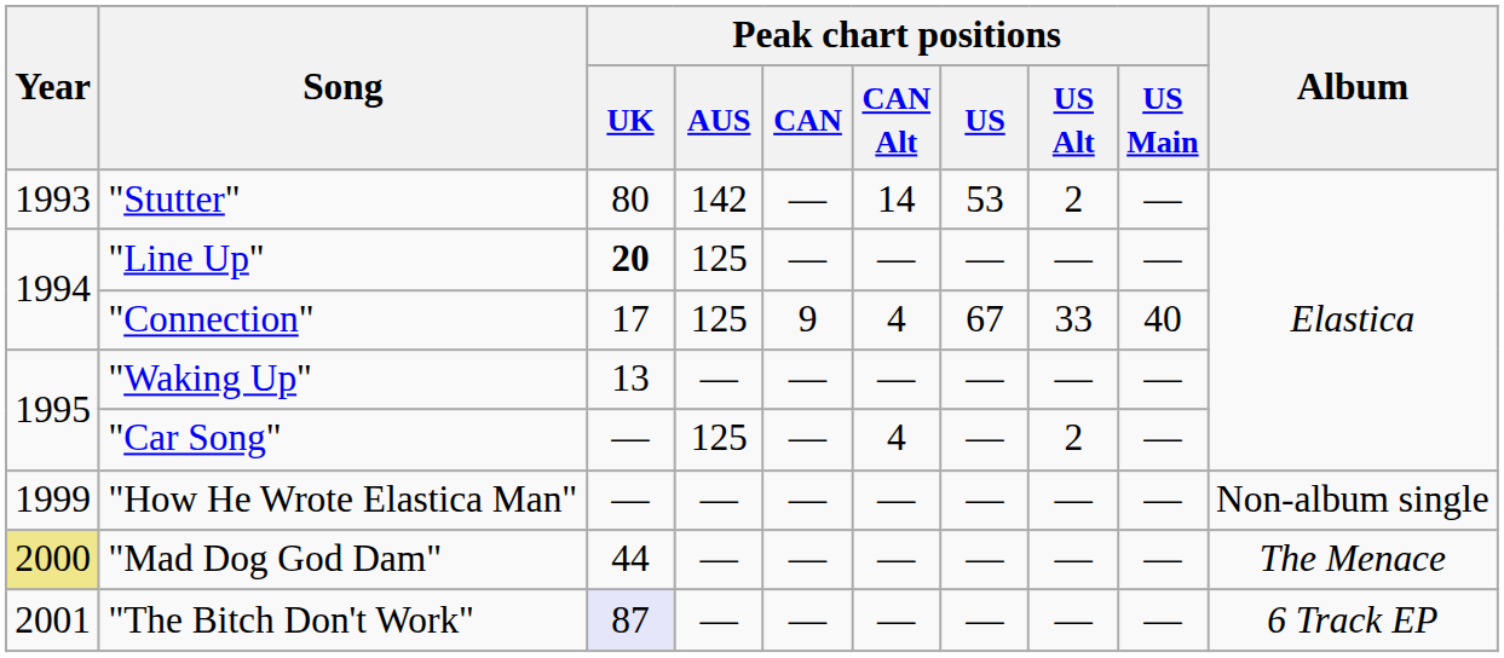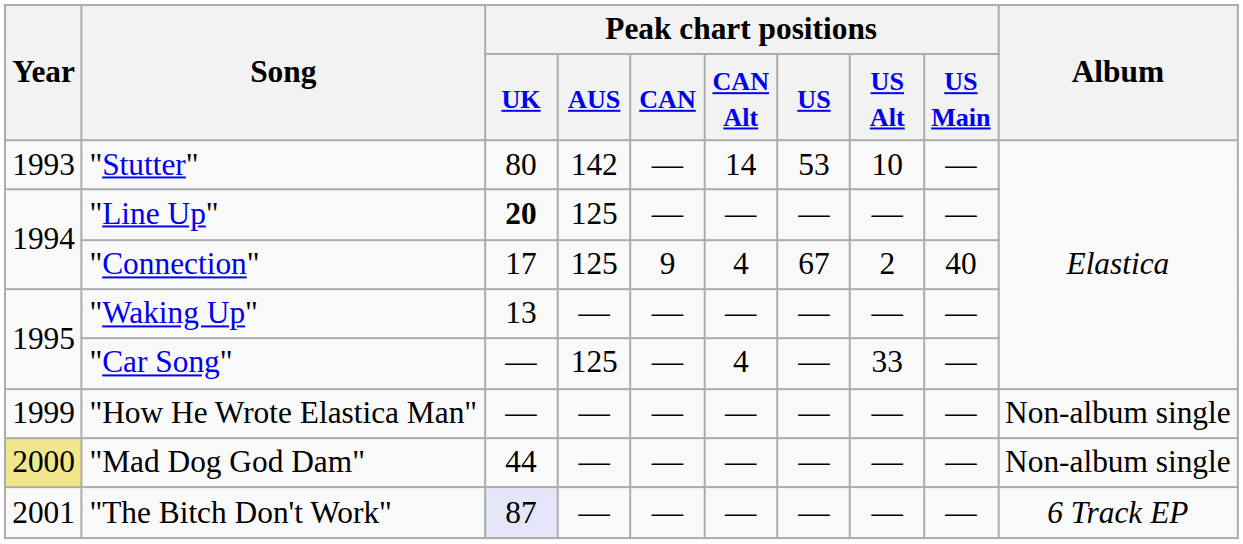"Stutter" | Peak chart positions / US Alt: 2 -> 10
"Connection" | Peak chart positions / US Alt: 33 -> 2
"Car Song" | Peak chart positions / US Alt: 2 -> 33
"Mad Dog God Dam" | Album: The Menace -> Non-album single
